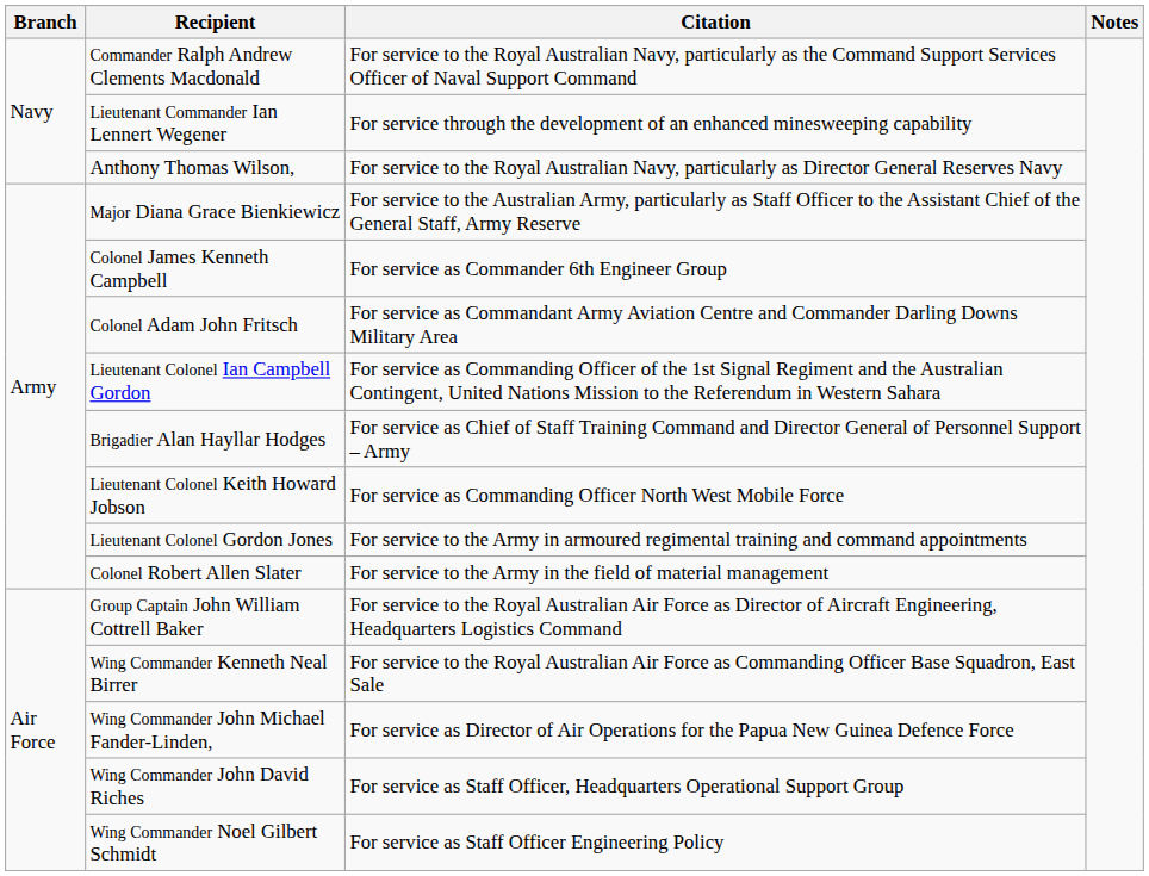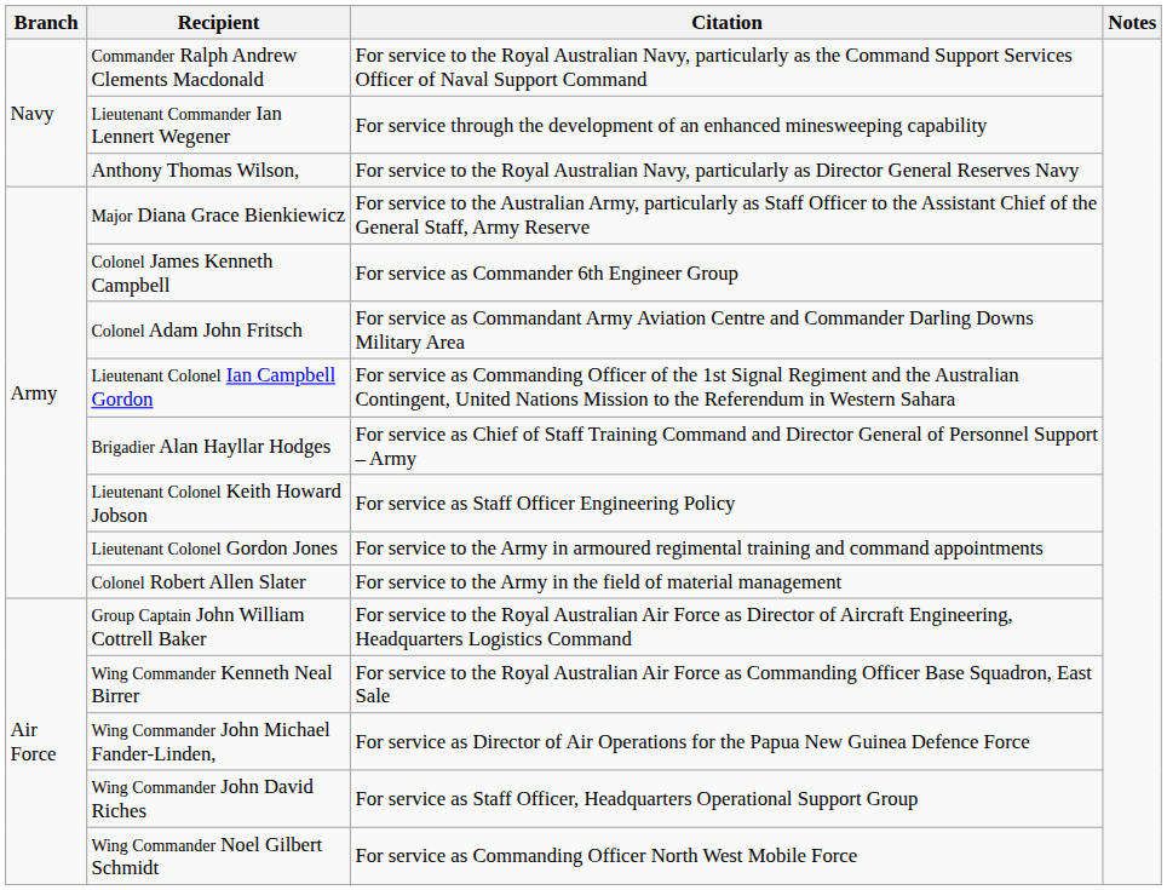Lieutenant Colonel Keith Howard Jobson | Citation: For service as Commanding Officer North West Mobile Force -> For service as Staff Officer Engineering Policy
Wing Commander Noel Gilbert Schmidt | Citation: For service as Staff Officer Engineering Policy -> For service as Commanding Officer North West Mobile Force
